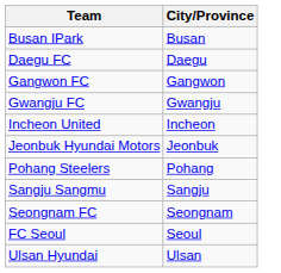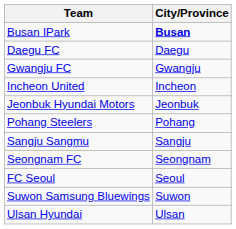Busan IPark | City/Province: normal -> bold
- row: Gangwon FC | Gangwon
+ row: Suwon Samsung Bluewings | Suwon
